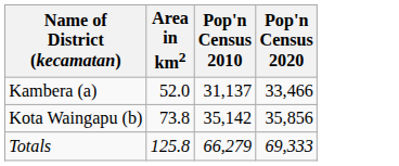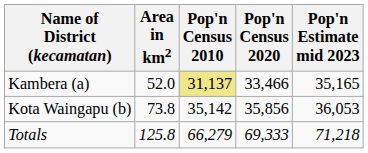+ column: Pop'n Estimate mid 2023 | 35,165 | 36,053 | 71,218
Kambera (a) | Pop'n Census 2010: no background -> khaki background
